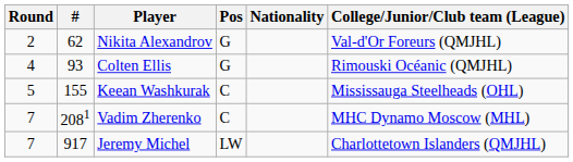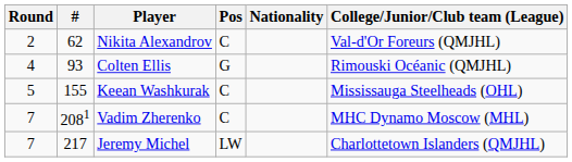Nikita Alexandrov | Pos: G -> C
Jeremy Michel | #: 917 -> 217
